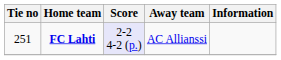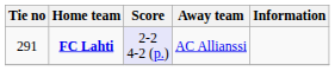FC Lahti | Tie no: 251 -> 291
